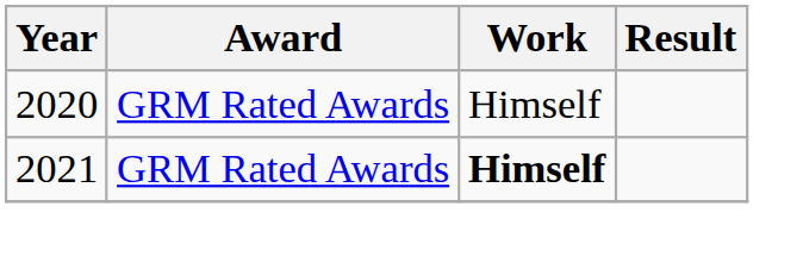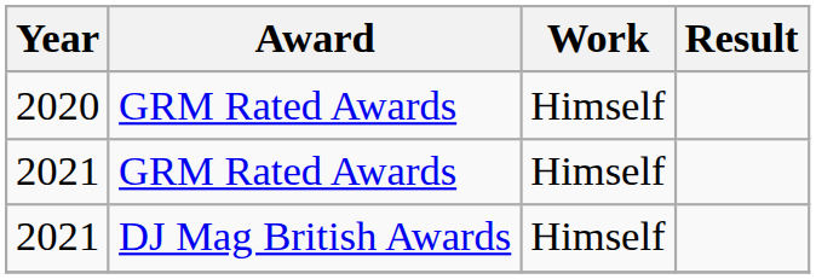2021 / GRM Rated Awards | Work: bold -> normal
+ row: 2021 | DJ Mag British Awards | Himself
